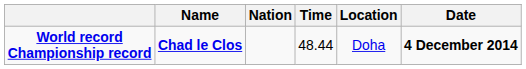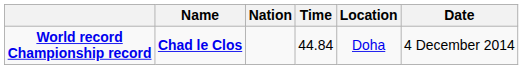World record Championship record | Time: 48.44 -> 44.84
World record Championship record | Date: bold -> normal
